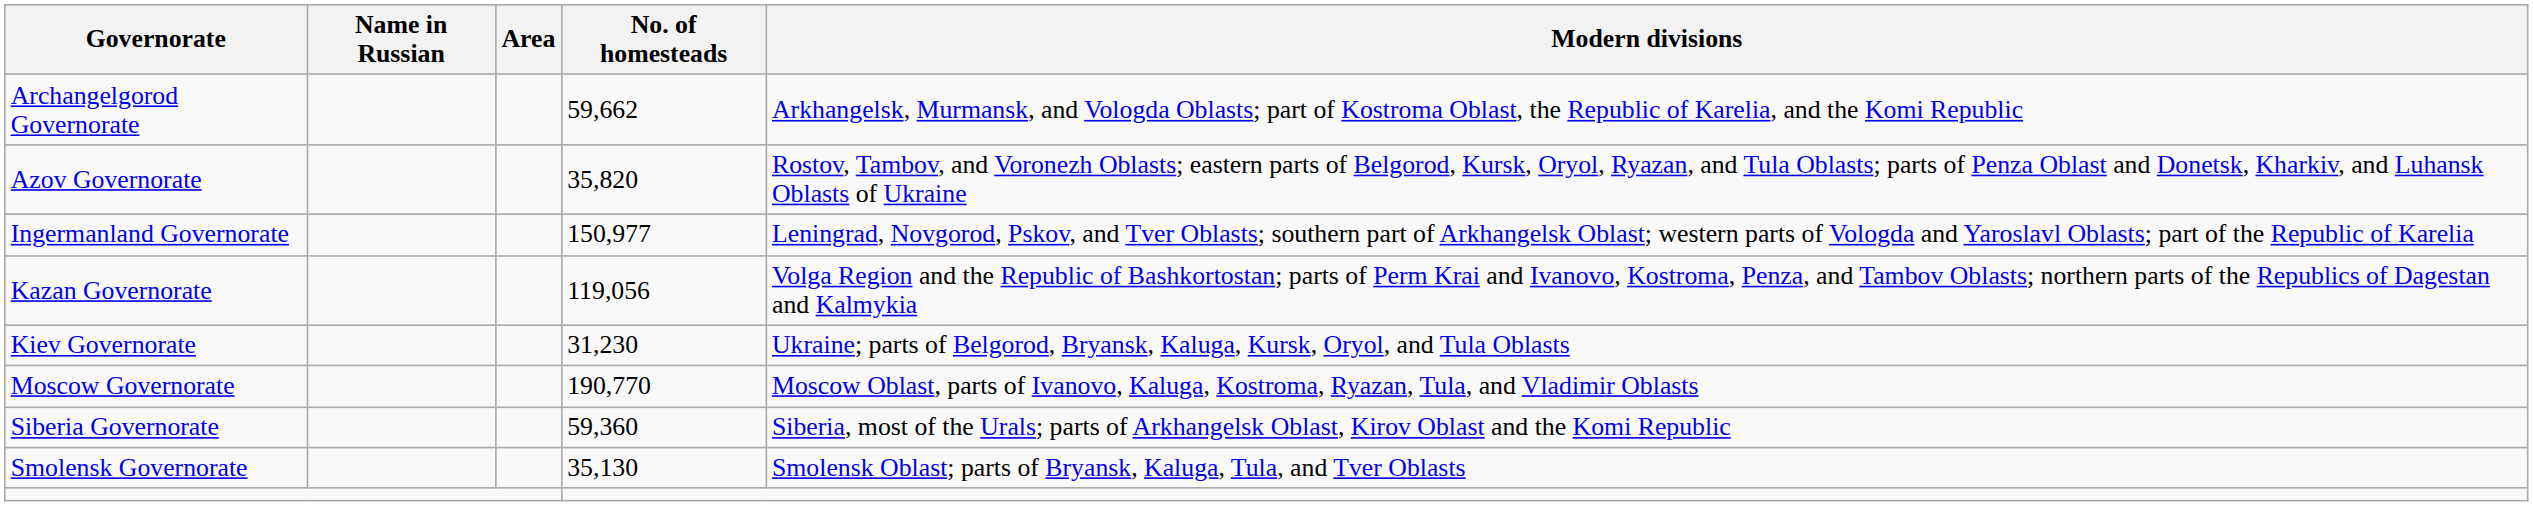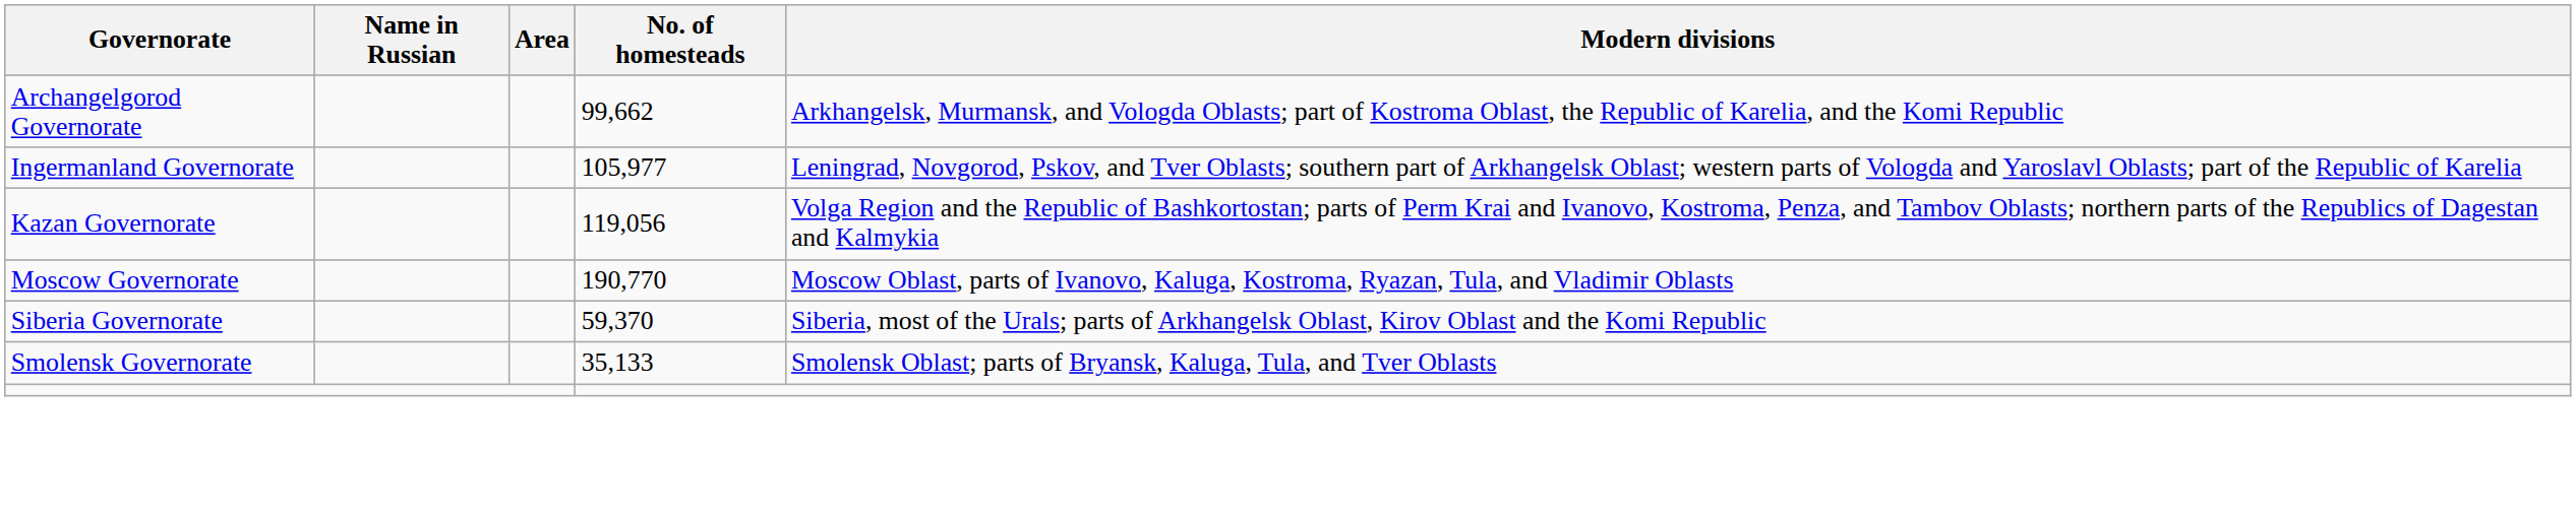Archangelgorod Governorate | No. of homesteads: 59,662 -> 99,662
- row: Azov Governorate | 35,820 | Rostov, Tambov, and Voronezh Oblasts; eastern parts of Belgorod, Kursk, Oryol, Ryazan, and Tula Oblasts; parts of Penza Oblast and Donetsk, Kharkiv, and Luhansk Oblasts of Ukraine
Ingermanland Governorate | No. of homesteads: 150,977 -> 105,977
- row: Kiev Governorate | 31,230 | Ukraine; parts of Belgorod, Bryansk, Kaluga, Kursk, Oryol, and Tula Oblasts
Siberia Governorate | No. of homesteads: 59,360 -> 59,370
Smolensk Governorate | No. of homesteads: 35,130 -> 35,133
